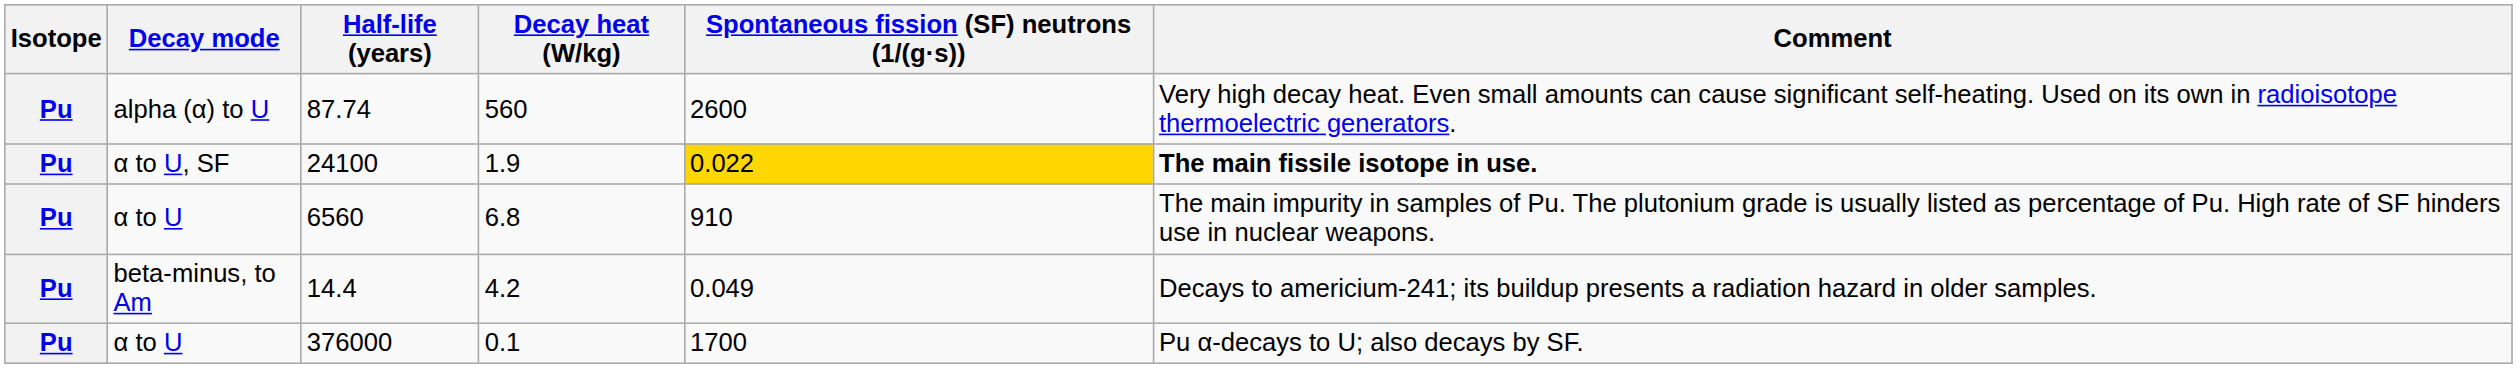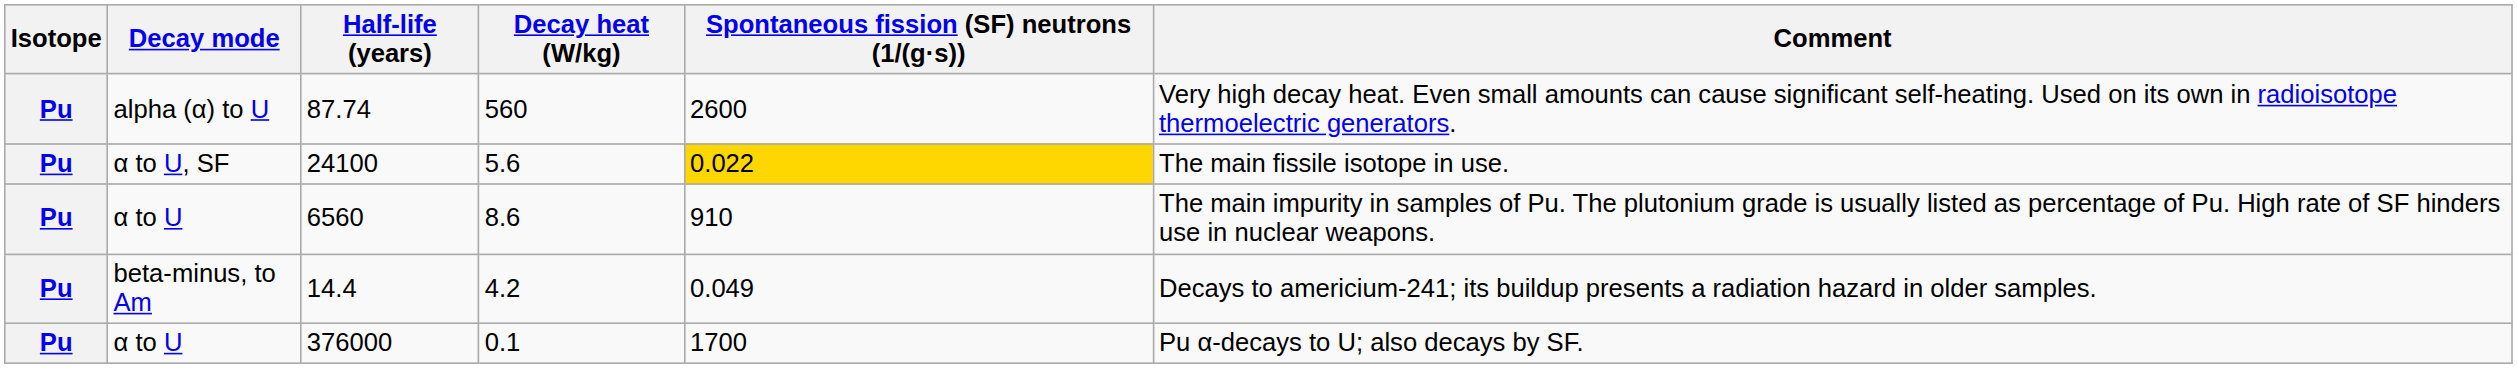24100 | Decay heat (W/kg): 1.9 -> 5.6
24100 | Comment: bold -> normal
6560 | Decay heat (W/kg): 6.8 -> 8.6
